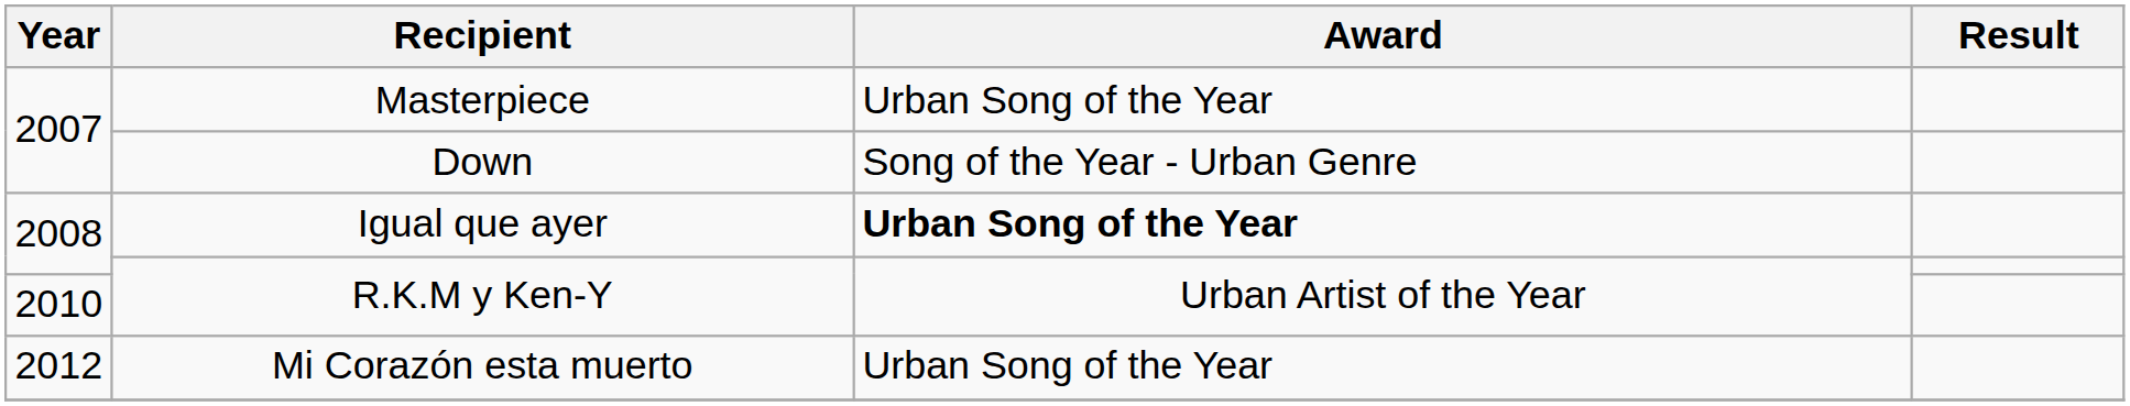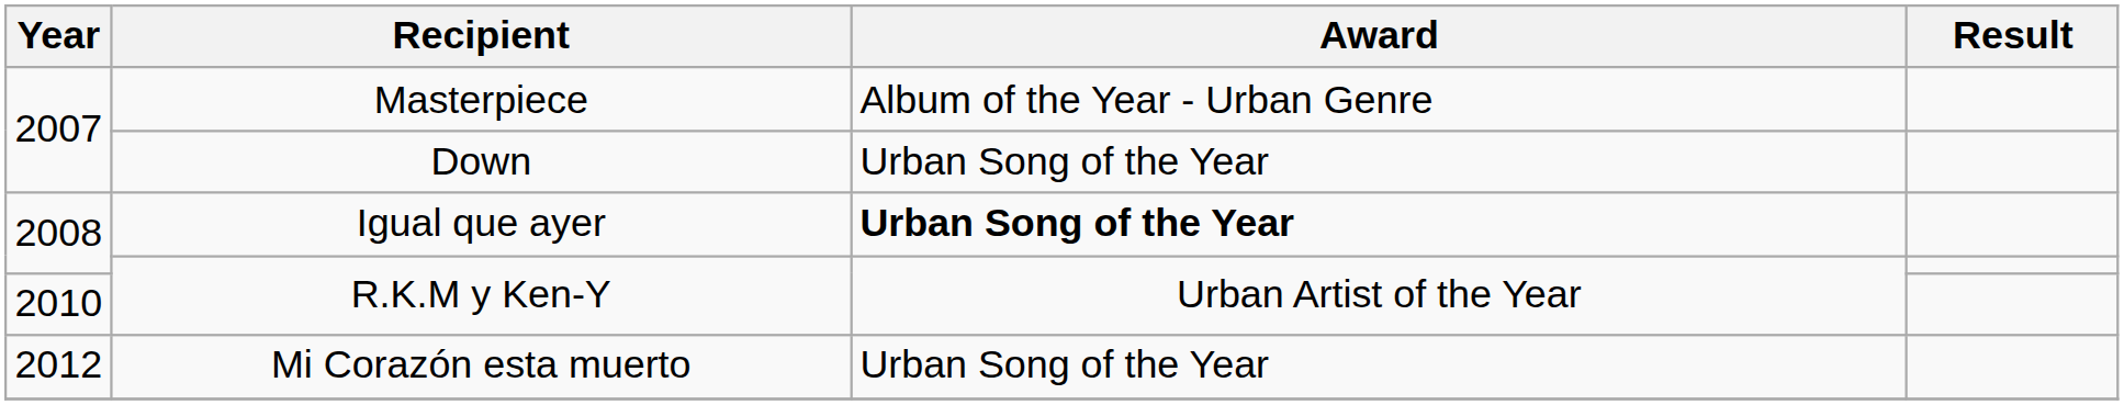Masterpiece | Award: Urban Song of the Year -> Album of the Year - Urban Genre
Down | Award: Song of the Year - Urban Genre -> Urban Song of the Year
